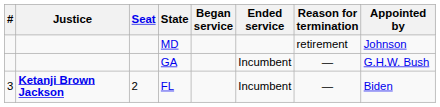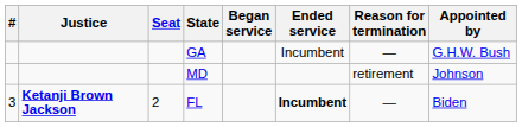rows swapped: MD <-> GA
FL | Ended service: normal -> bold
